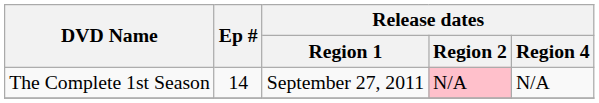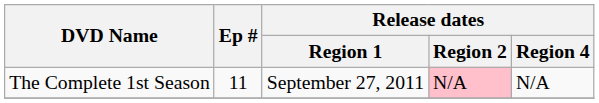The Complete 1st Season | Ep #: 14 -> 11
